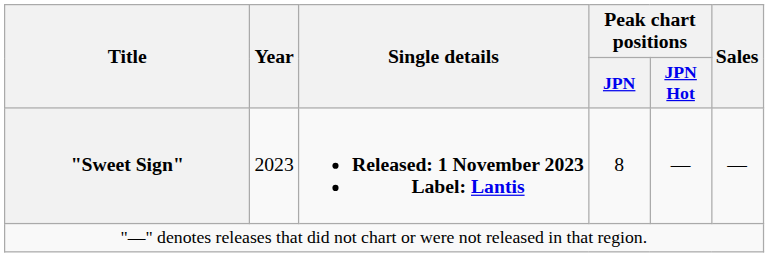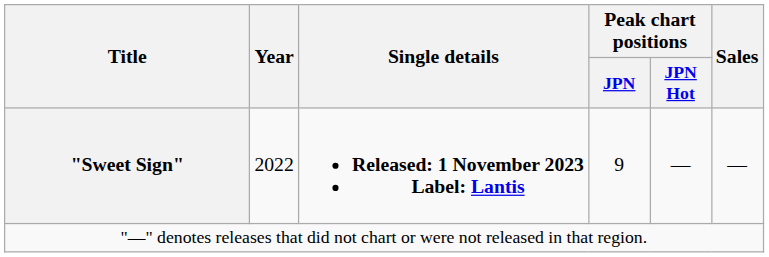"Sweet Sign" | Year: 2023 -> 2022
"Sweet Sign" | Peak chart positions / JPN: 8 -> 9
